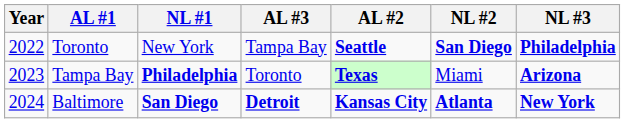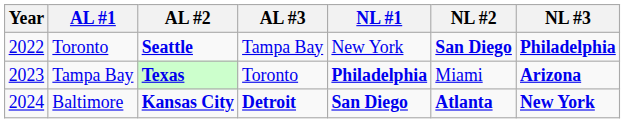columns swapped: AL #2 <-> NL #1
